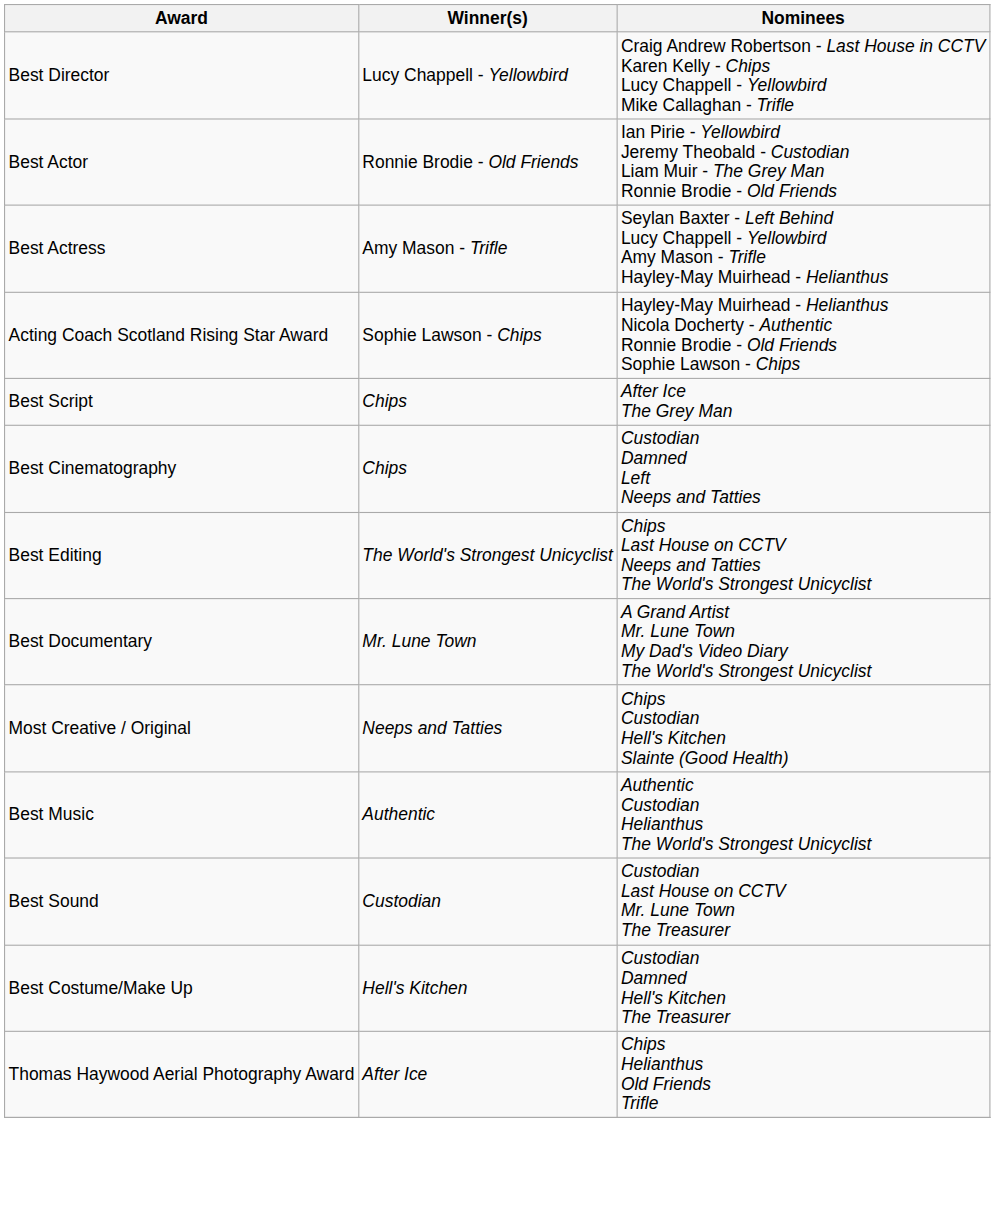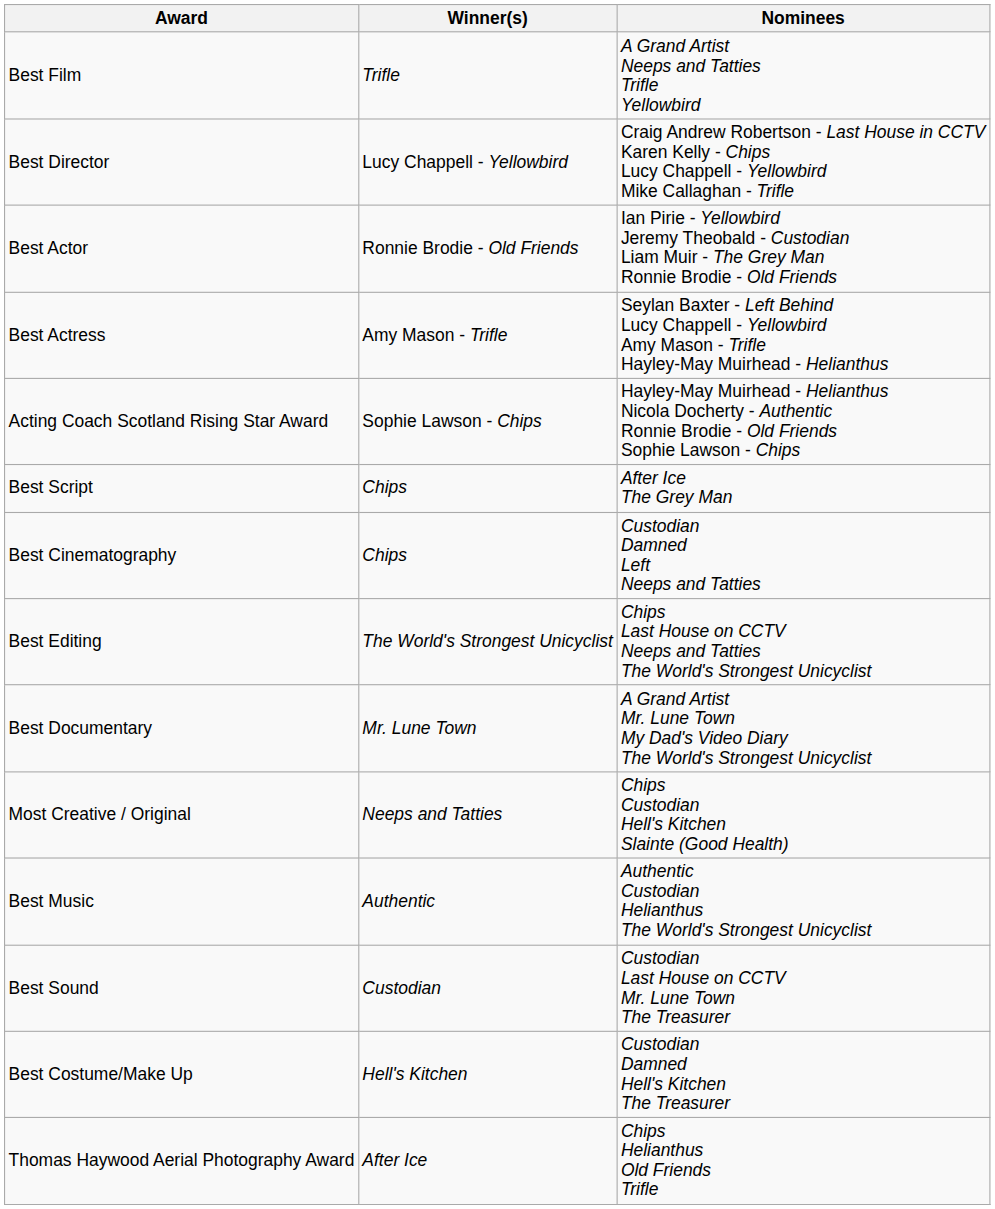+ row: Best Film | Trifle | A Grand Artist Neeps and Tatties Trifle Yellowbird
